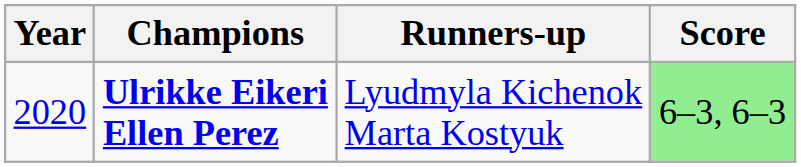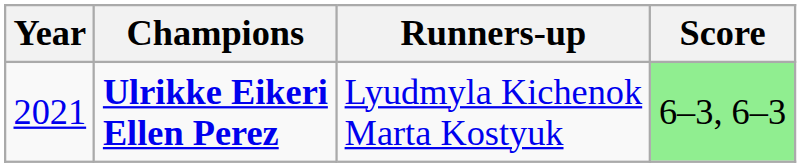Ulrikke Eikeri Ellen Perez | Year: 2020 -> 2021
